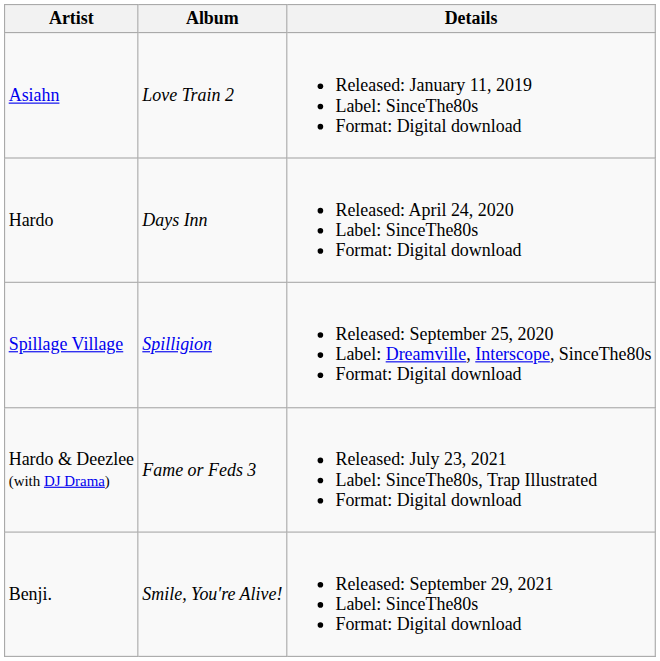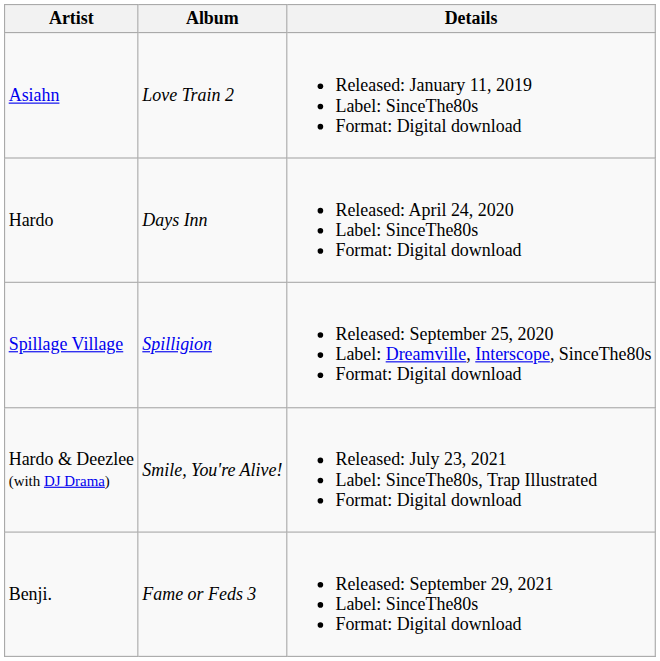Hardo & Deezlee (with DJ Drama) | Album: Fame or Feds 3 -> Smile, You're Alive!
Benji. | Album: Smile, You're Alive! -> Fame or Feds 3
